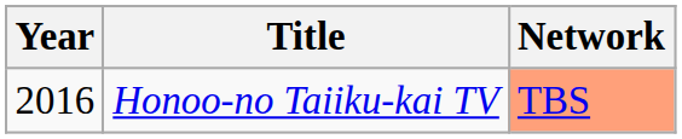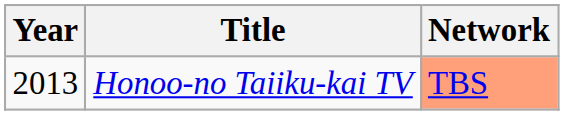Honoo-no Taiiku-kai TV | Year: 2016 -> 2013
